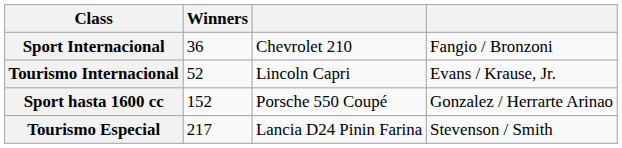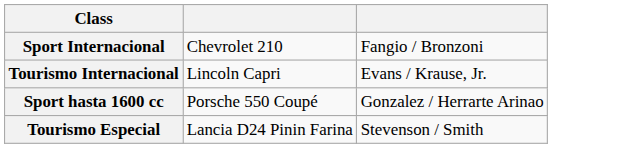- column: Winners | 36 | 52 | 152 | 217
